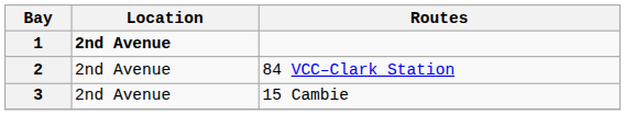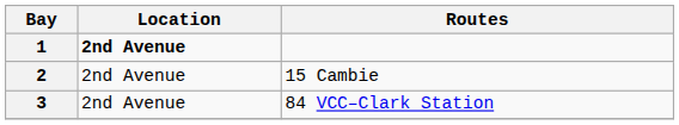2 | Routes: 84 VCC–Clark Station -> 15 Cambie
3 | Routes: 15 Cambie -> 84 VCC–Clark Station
